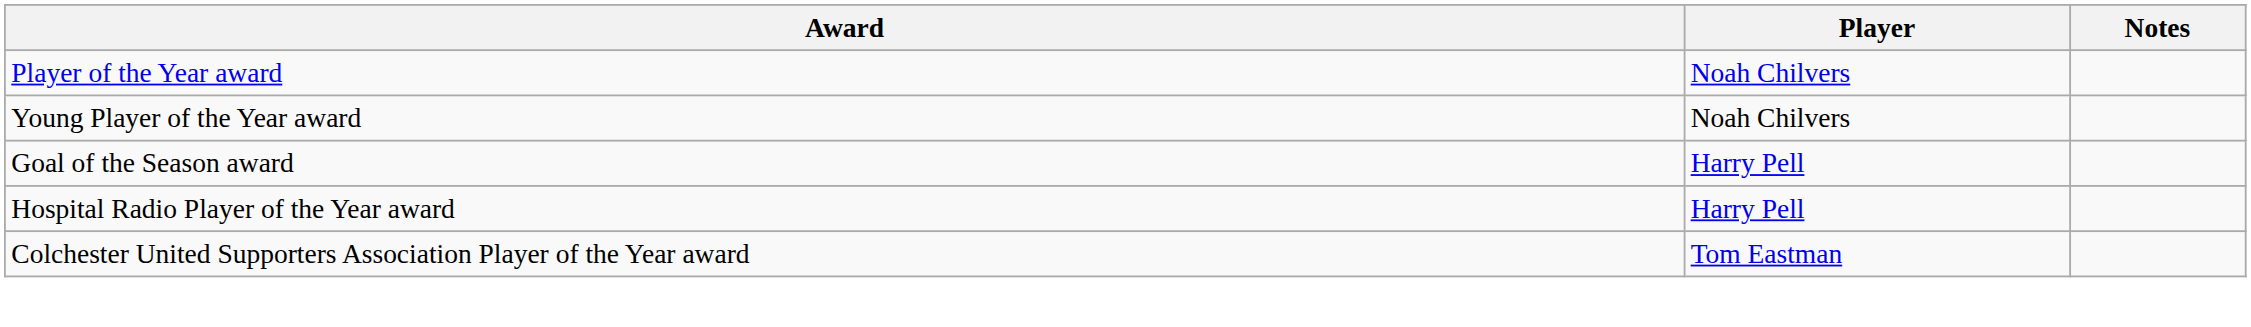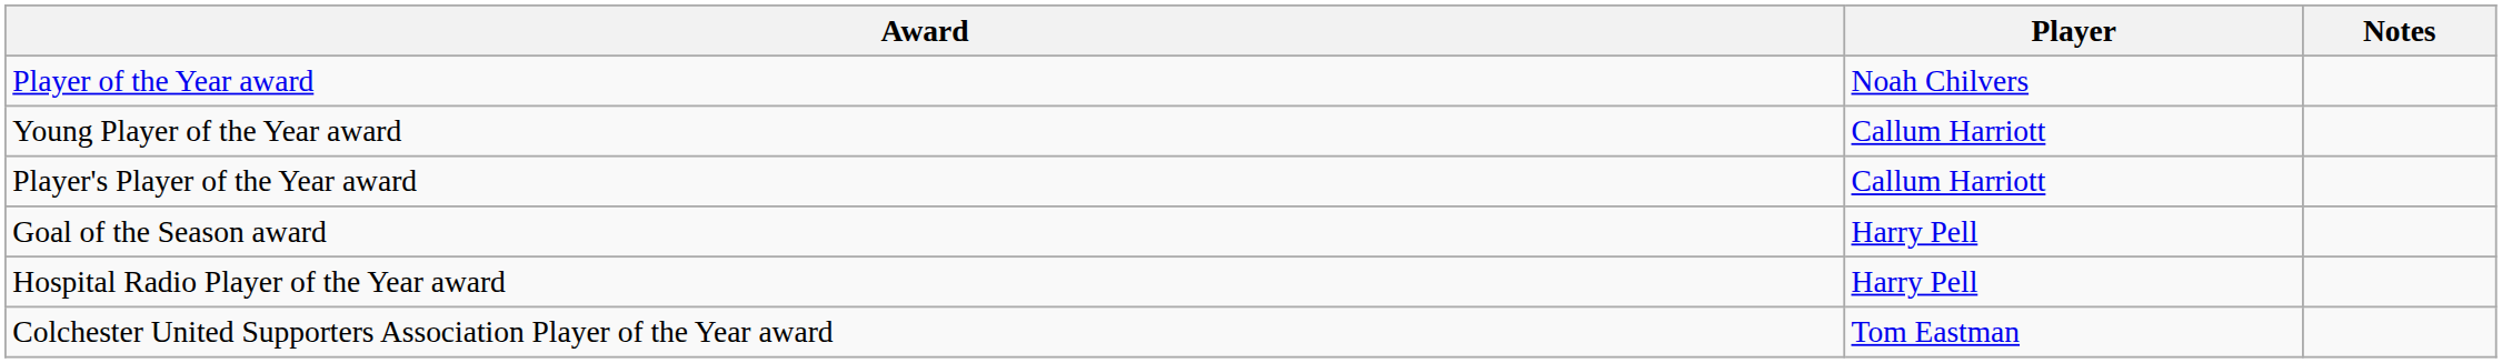Young Player of the Year award | Player: Noah Chilvers -> Callum Harriott
+ row: Player's Player of the Year award | Callum Harriott
